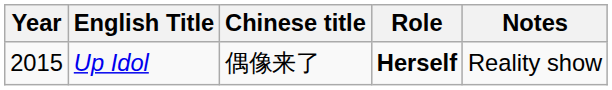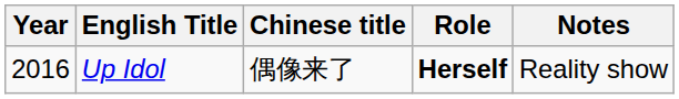Up Idol | Year: 2015 -> 2016
